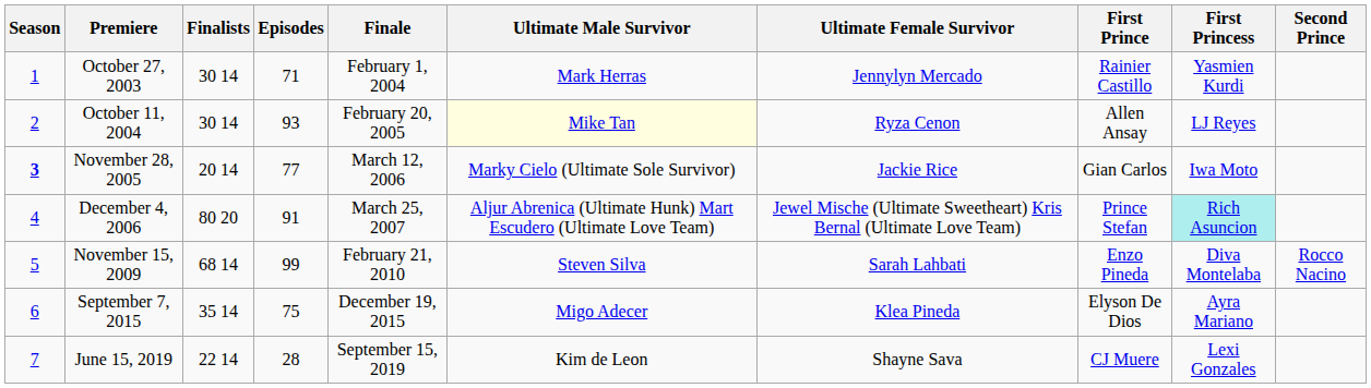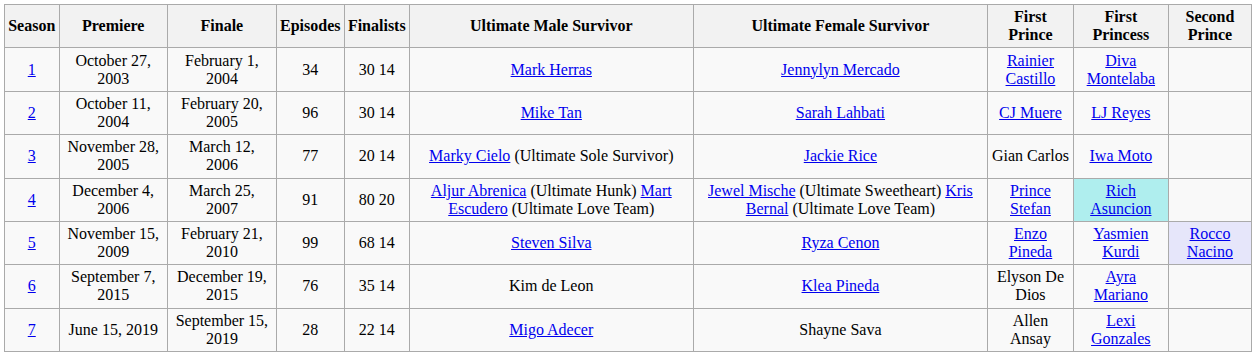columns swapped: Finale <-> Finalists
October 27, 2003 | Episodes: 71 -> 34
October 27, 2003 | First Princess: Yasmien Kurdi -> Diva Montelaba
October 11, 2004 | Episodes: 93 -> 96
October 11, 2004 | Ultimate Male Survivor: lightyellow background -> no background
October 11, 2004 | Ultimate Female Survivor: Ryza Cenon -> Sarah Lahbati
October 11, 2004 | First Prince: Allen Ansay -> CJ Muere
November 28, 2005 | Season: bold -> normal
November 15, 2009 | Ultimate Female Survivor: Sarah Lahbati -> Ryza Cenon
November 15, 2009 | First Princess: Diva Montelaba -> Yasmien Kurdi
November 15, 2009 | Second Prince: no background -> lavender background
September 7, 2015 | Episodes: 75 -> 76
September 7, 2015 | Ultimate Male Survivor: Migo Adecer -> Kim de Leon
June 15, 2019 | Ultimate Male Survivor: Kim de Leon -> Migo Adecer
June 15, 2019 | First Prince: CJ Muere -> Allen Ansay
